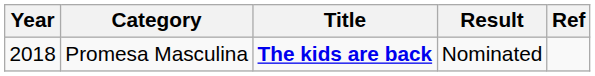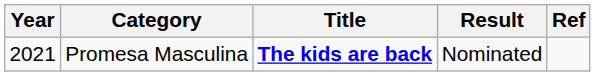Promesa Masculina | Year: 2018 -> 2021
